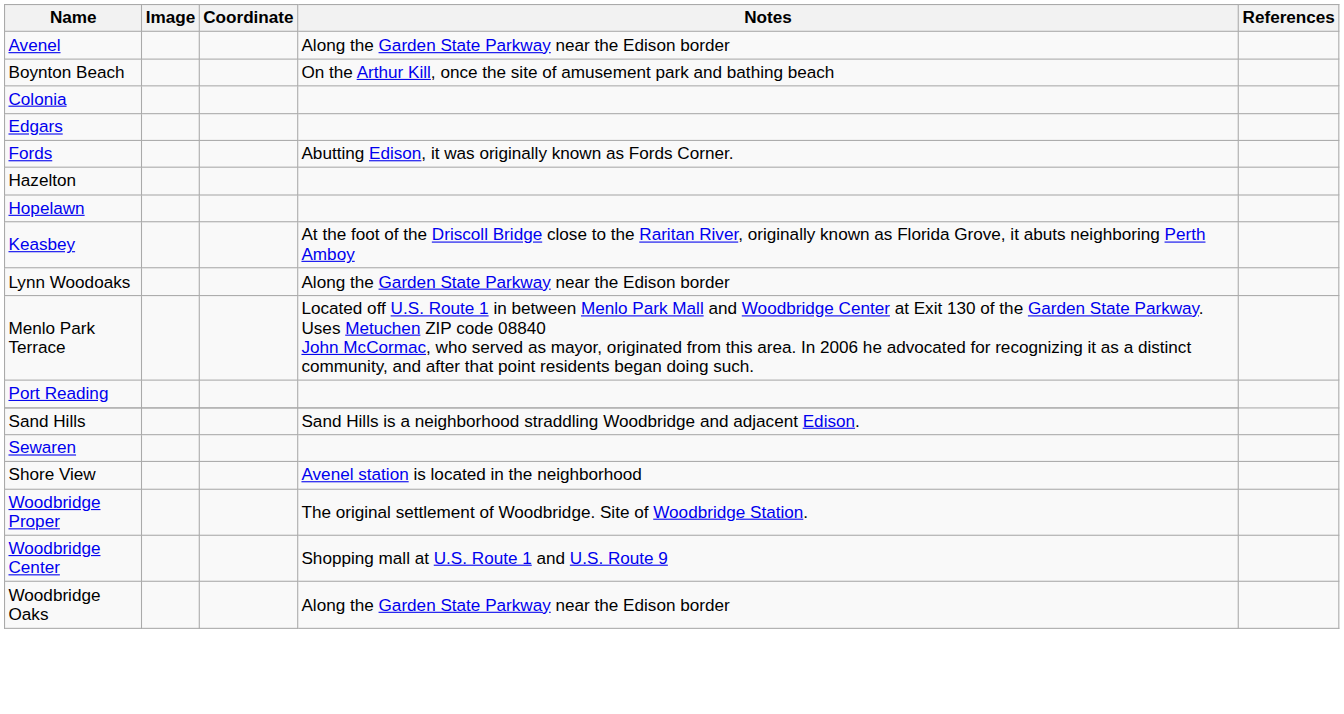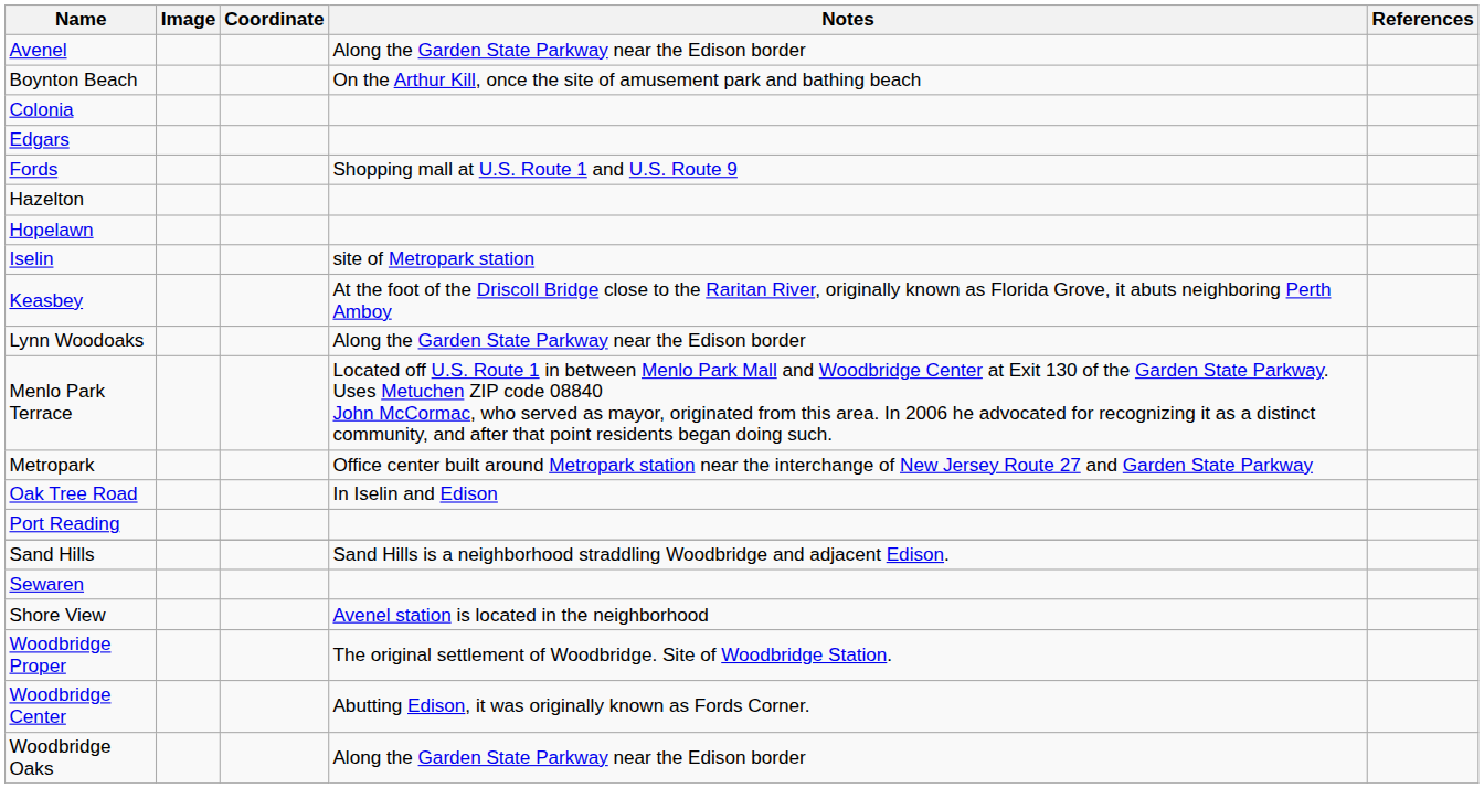Fords | Notes: Abutting Edison, it was originally known as Fords Corner. -> Shopping mall at U.S. Route 1 and U.S. Route 9
+ row: Iselin | site of Metropark station
+ row: Metropark | Office center built around Metropark station near the interchange of New Jersey Route 27 and Garden State Parkway
+ row: Oak Tree Road | In Iselin and Edison
Woodbridge Center | Notes: Shopping mall at U.S. Route 1 and U.S. Route 9 -> Abutting Edison, it was originally known as Fords Corner.
